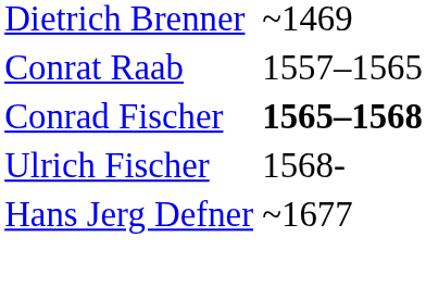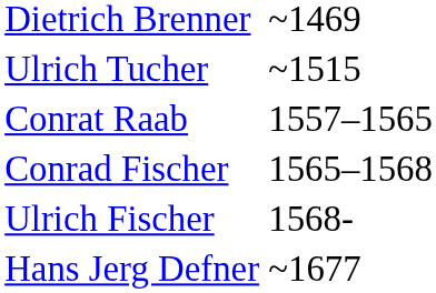+ row: Ulrich Tucher | ~1515
Conrad Fischer | column 2: bold -> normal
